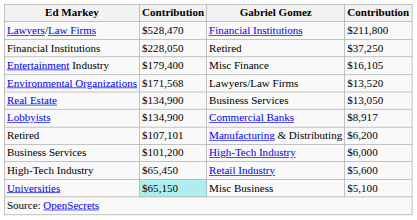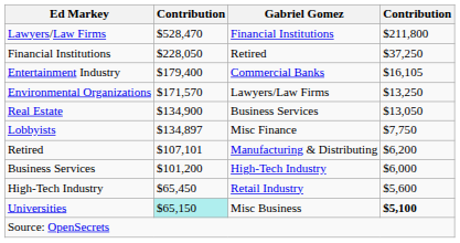Entertainment Industry | Gabriel Gomez: Misc Finance -> Commercial Banks
Environmental Organizations | column 2: $171,568 -> $171,570
Environmental Organizations | column 4: $13,520 -> $13,250
Lobbyists | column 2: $134,900 -> $134,897
Lobbyists | Gabriel Gomez: Commercial Banks -> Misc Finance
Lobbyists | column 4: $8,917 -> $7,750
Universities | column 4: normal -> bold
